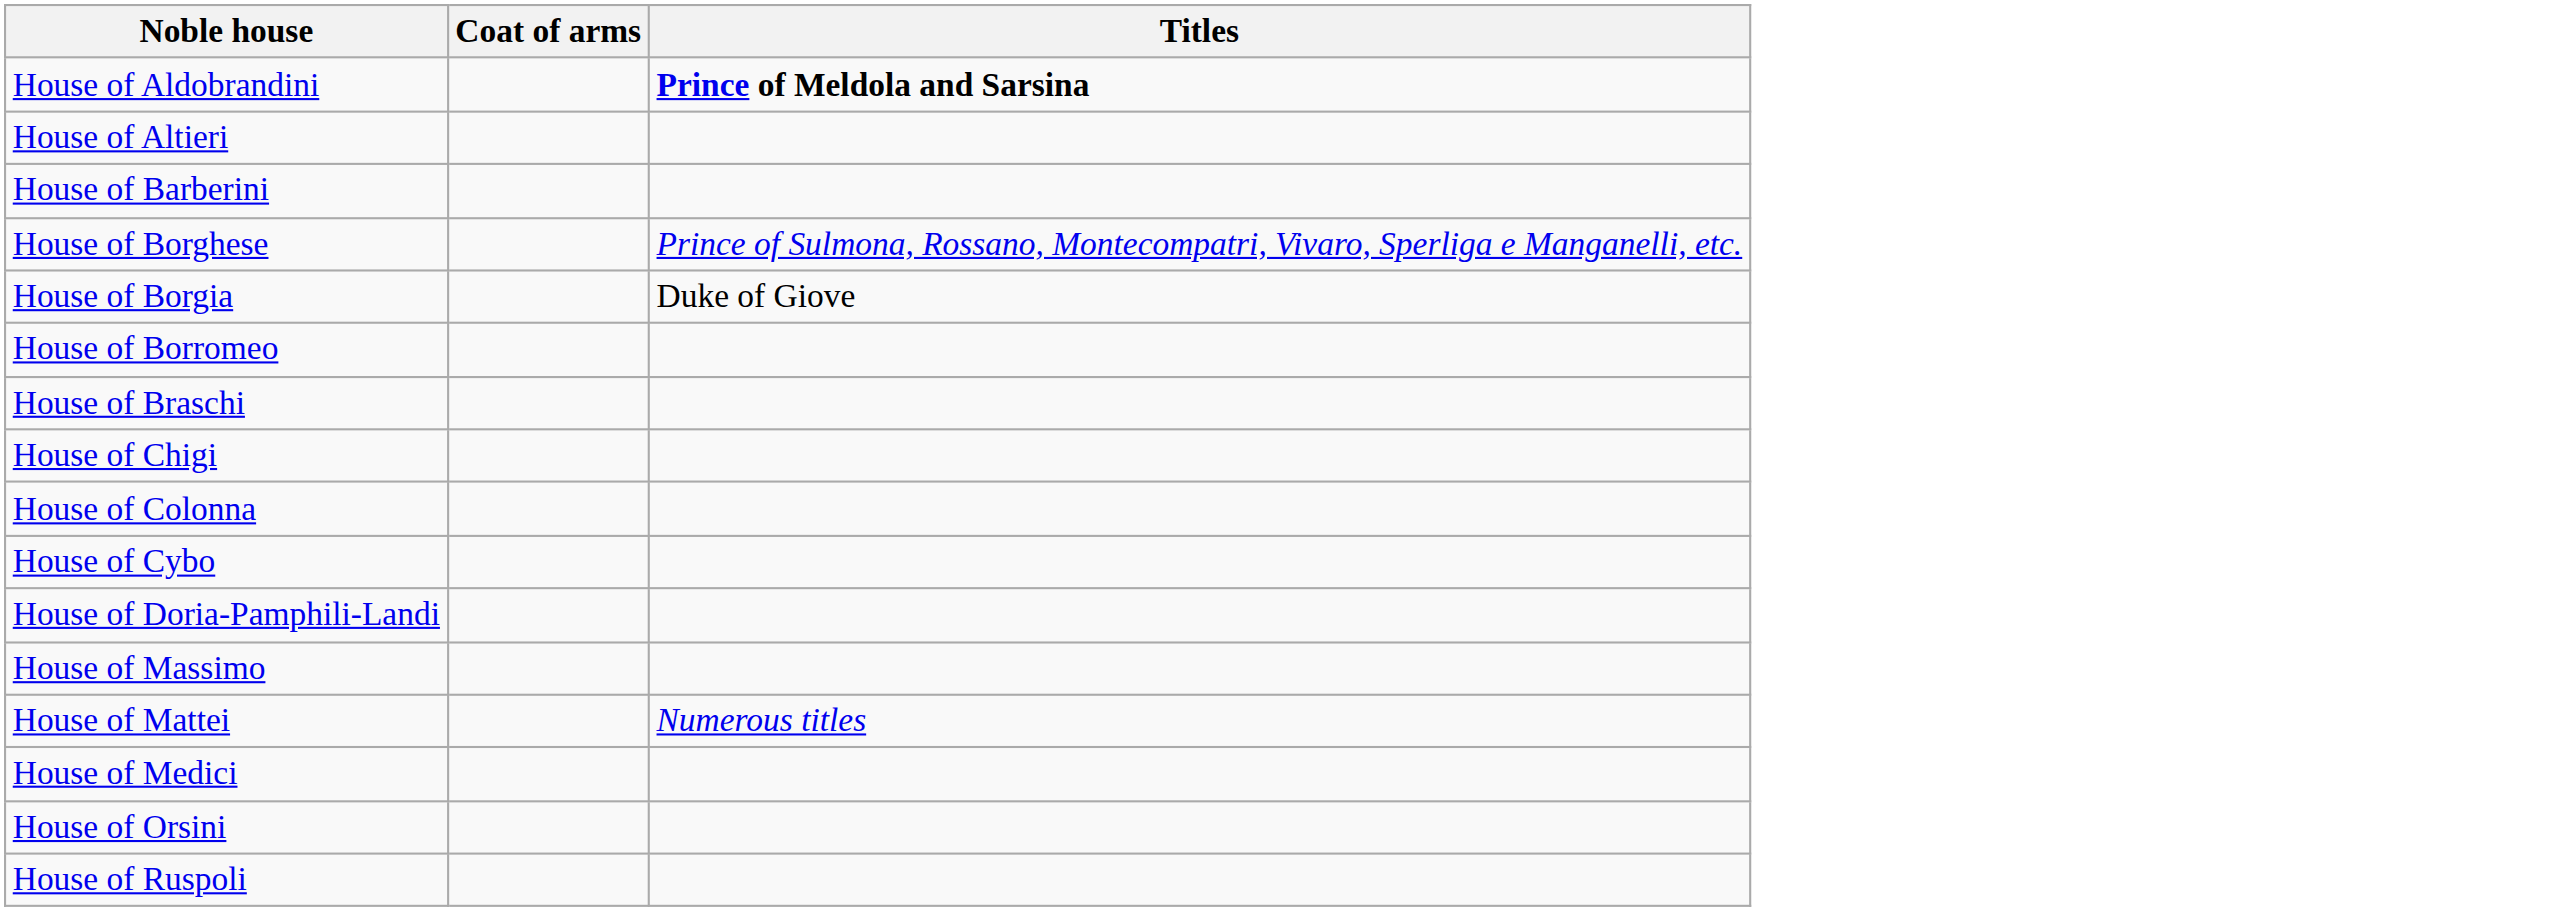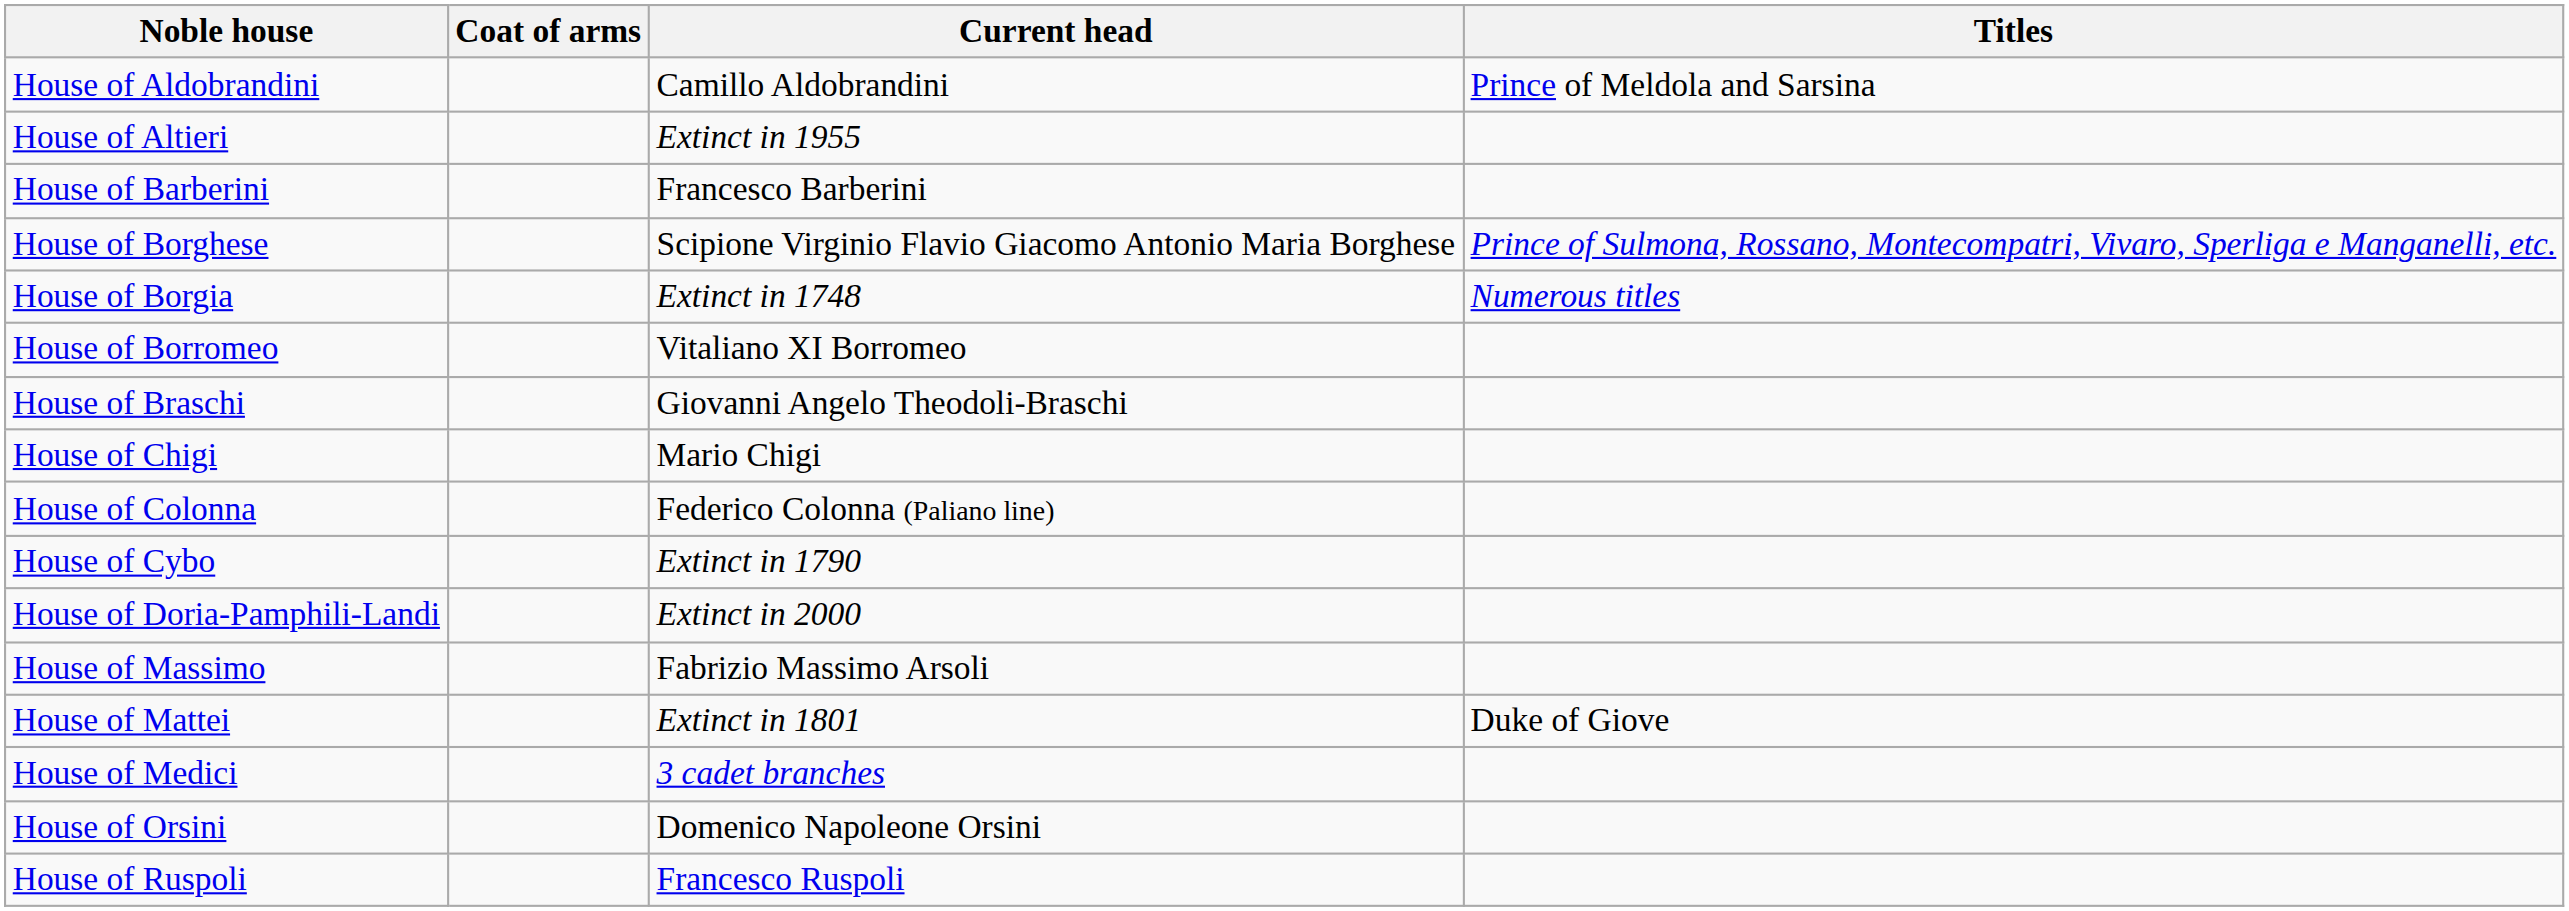+ column: Current head | Camillo Aldobrandini | Extinct in 1955 | Francesco Barberini | Scipione Virginio Flavio Giacomo Antonio Maria Borghese | Extinct in 1748 | Vitaliano XI Borromeo | Giovanni Angelo Theodoli-Braschi | Mario Chigi | Federico Colonna (Paliano line) | Extinct in 1790 | Extinct in 2000 | Fabrizio Massimo Arsoli | Extinct in 1801 | 3 cadet branches | Domenico Napoleone Orsini | Francesco Ruspoli
House of Aldobrandini | Titles: bold -> normal
House of Borgia | Titles: Duke of Giove -> Numerous titles
House of Mattei | Titles: Numerous titles -> Duke of Giove
